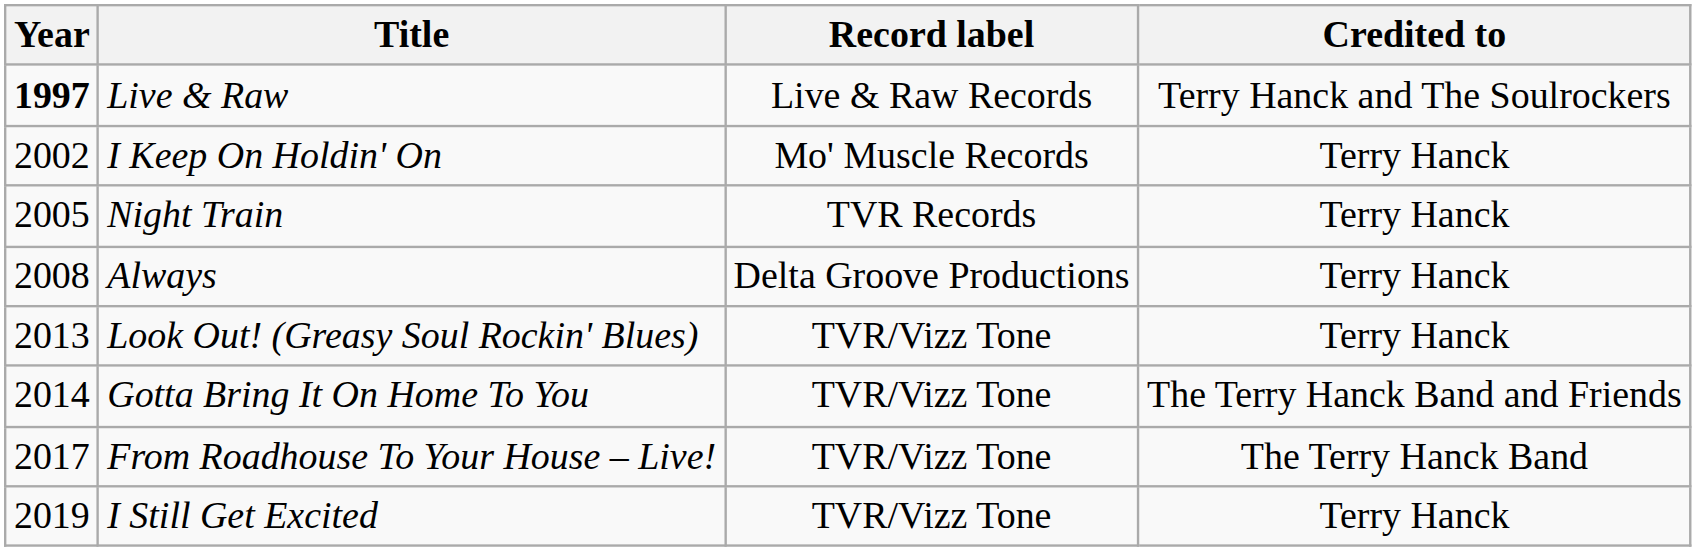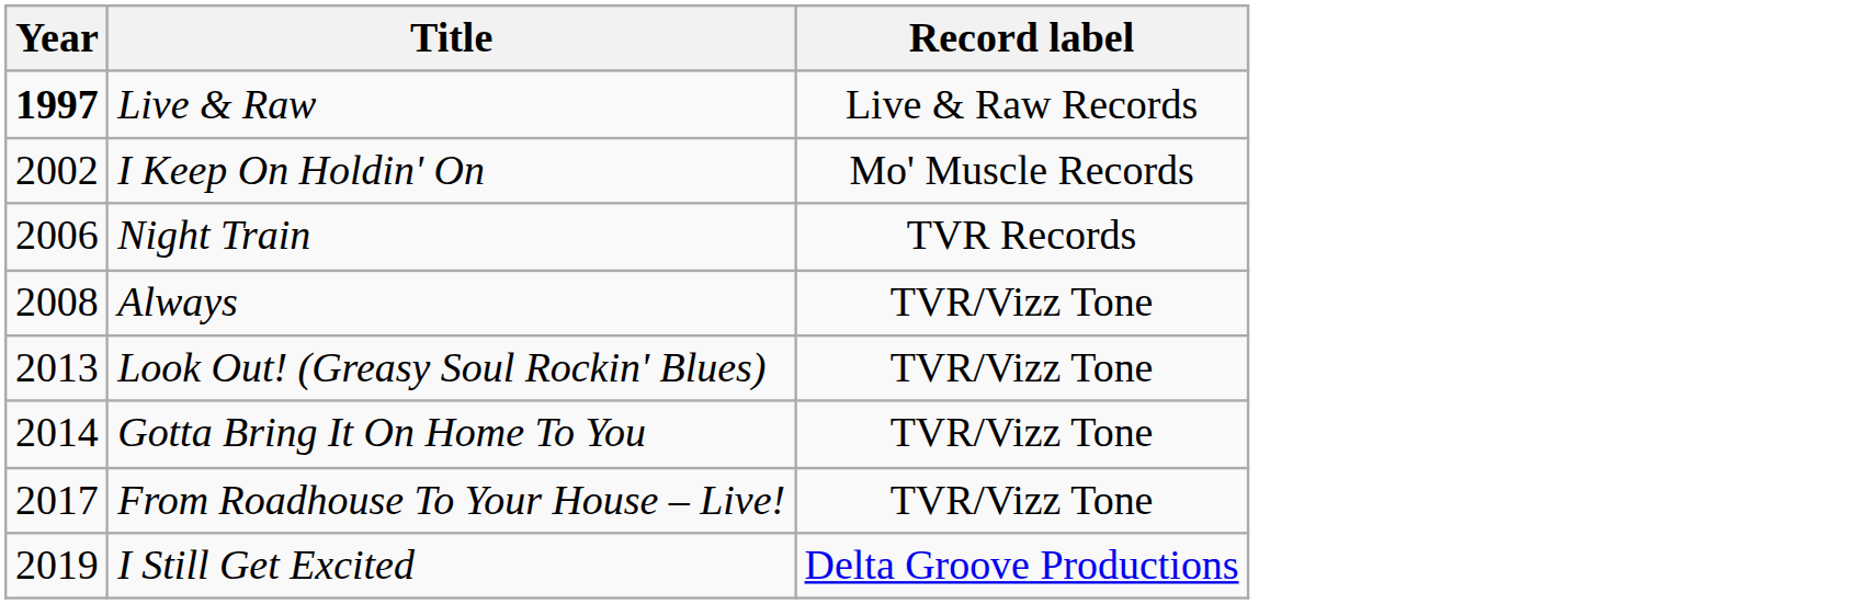- column: Credited to | Terry Hanck and The Soulrockers | Terry Hanck | Terry Hanck | Terry Hanck | Terry Hanck | The Terry Hanck Band and Friends | The Terry Hanck Band | Terry Hanck
Night Train | Year: 2005 -> 2006
Always | Record label: Delta Groove Productions -> TVR/Vizz Tone
I Still Get Excited | Record label: TVR/Vizz Tone -> Delta Groove Productions
